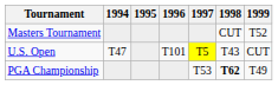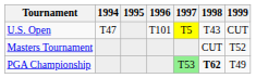rows swapped: Masters Tournament <-> U.S. Open
PGA Championship | 1997: no background -> lightgreen background
